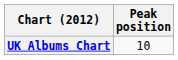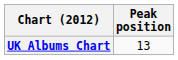UK Albums Chart | Peak position: 10 -> 13
